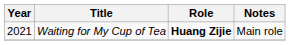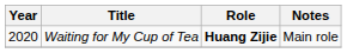Waiting for My Cup of Tea | Year: 2021 -> 2020
